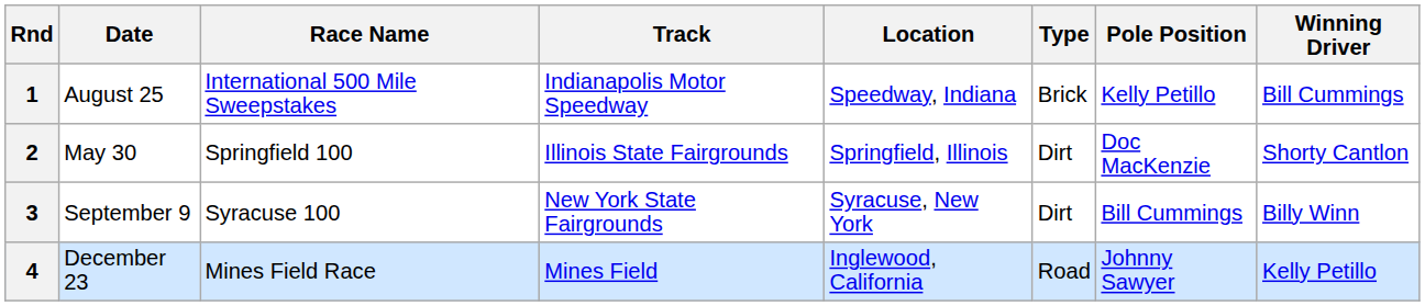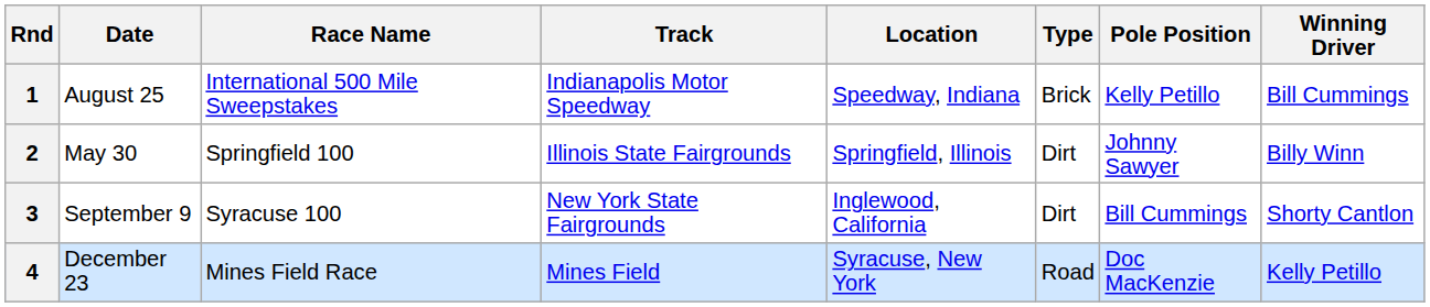2 | Pole Position: Doc MacKenzie -> Johnny Sawyer
2 | Winning Driver: Shorty Cantlon -> Billy Winn
3 | Location: Syracuse, New York -> Inglewood, California
3 | Winning Driver: Billy Winn -> Shorty Cantlon
4 | Location: Inglewood, California -> Syracuse, New York
4 | Pole Position: Johnny Sawyer -> Doc MacKenzie
